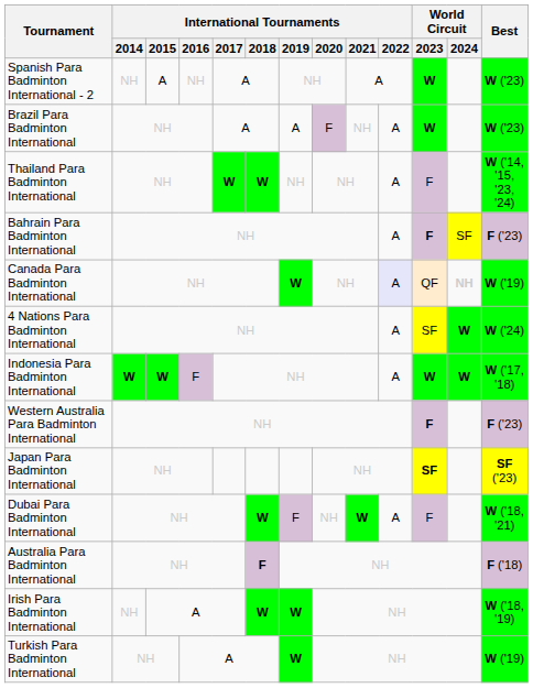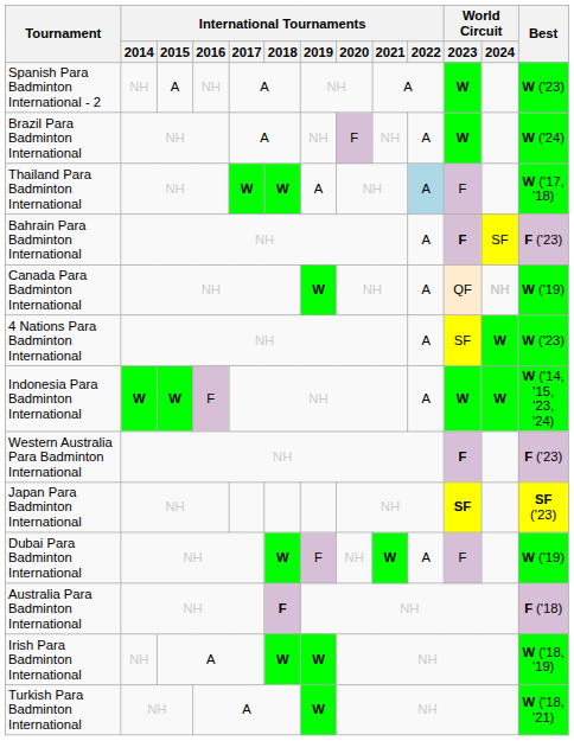Brazil Para Badminton International | International Tournaments / 2019: A -> NH
Brazil Para Badminton International | Best: W ('23) -> W ('24)
Thailand Para Badminton International | International Tournaments / 2019: NH -> A
Thailand Para Badminton International | International Tournaments / 2022: no background -> lightblue background
Thailand Para Badminton International | Best: W ('14, '15, '23, '24) -> W ('17, '18)
Canada Para Badminton International | International Tournaments / 2022: lavender background -> no background
4 Nations Para Badminton International | Best: W ('24) -> W ('23)
Indonesia Para Badminton International | Best: W ('17, '18) -> W ('14, '15, '23, '24)
Dubai Para Badminton International | Best: W ('18, '21) -> W ('19)
Turkish Para Badminton International | Best: W ('19) -> W ('18, '21)
